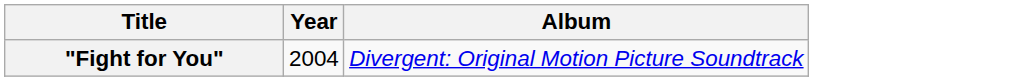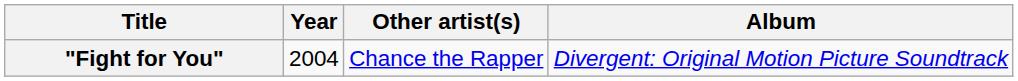+ column: Other artist(s) | Chance the Rapper
